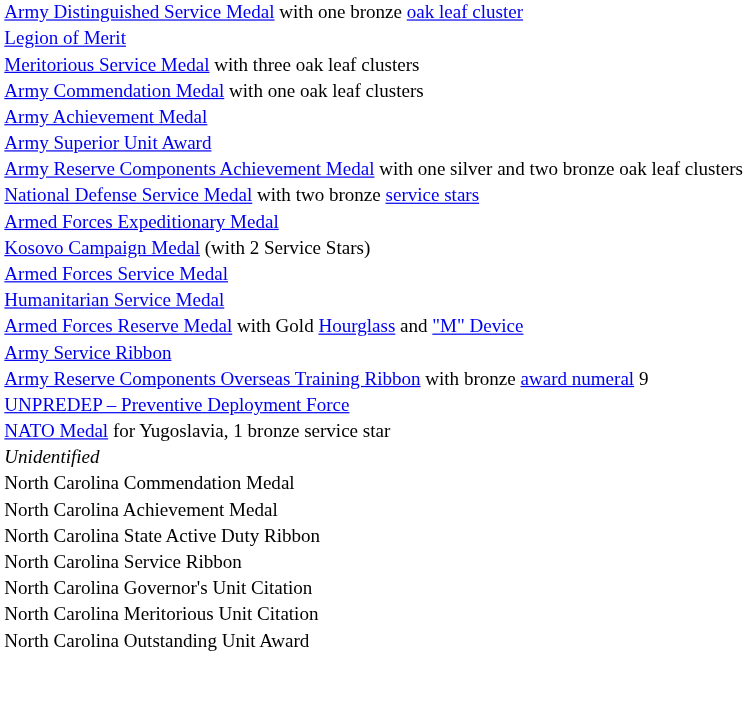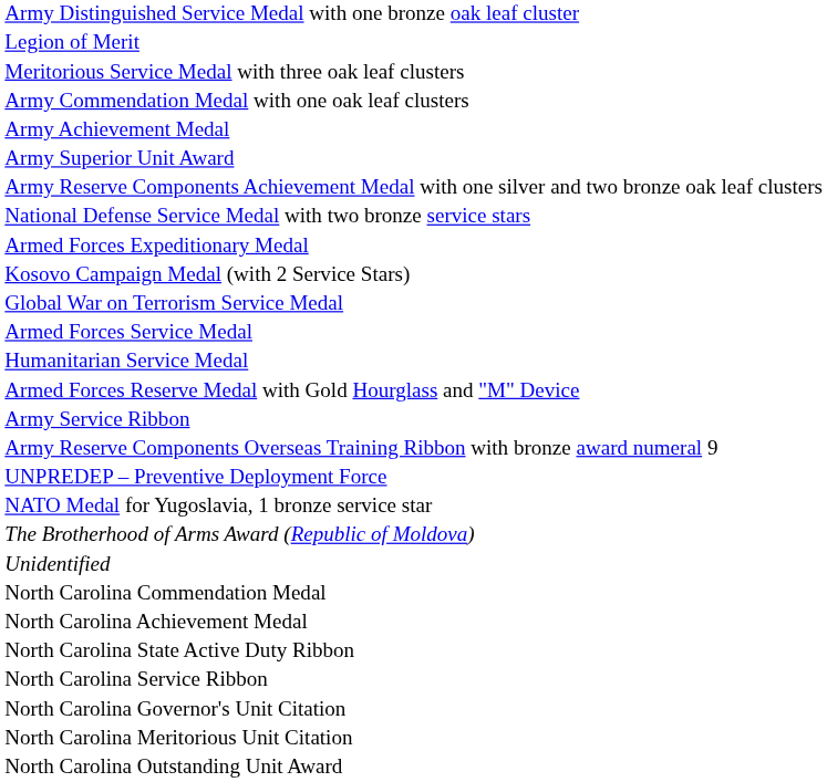+ row: Global War on Terrorism Service Medal
+ row: The Brotherhood of Arms Award (Republic of Moldova)
